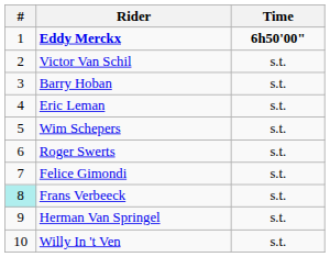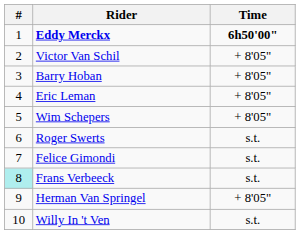Victor Van Schil | Time: s.t. -> + 8'05"
Barry Hoban | Time: s.t. -> + 8'05"
Eric Leman | Time: s.t. -> + 8'05"
Wim Schepers | Time: s.t. -> + 8'05"
Herman Van Springel | Time: s.t. -> + 8'05"
